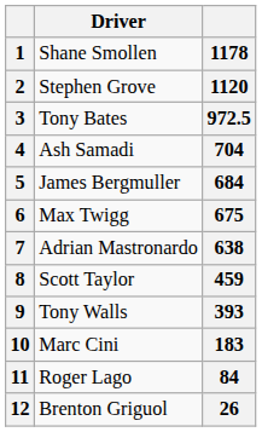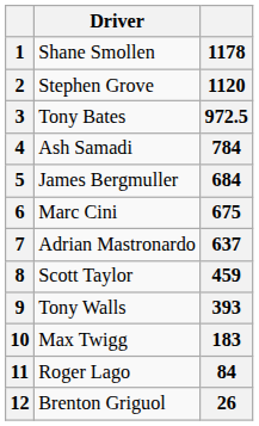4 | column 3: 704 -> 784
6 | Driver: Max Twigg -> Marc Cini
7 | column 3: 638 -> 637
10 | Driver: Marc Cini -> Max Twigg
